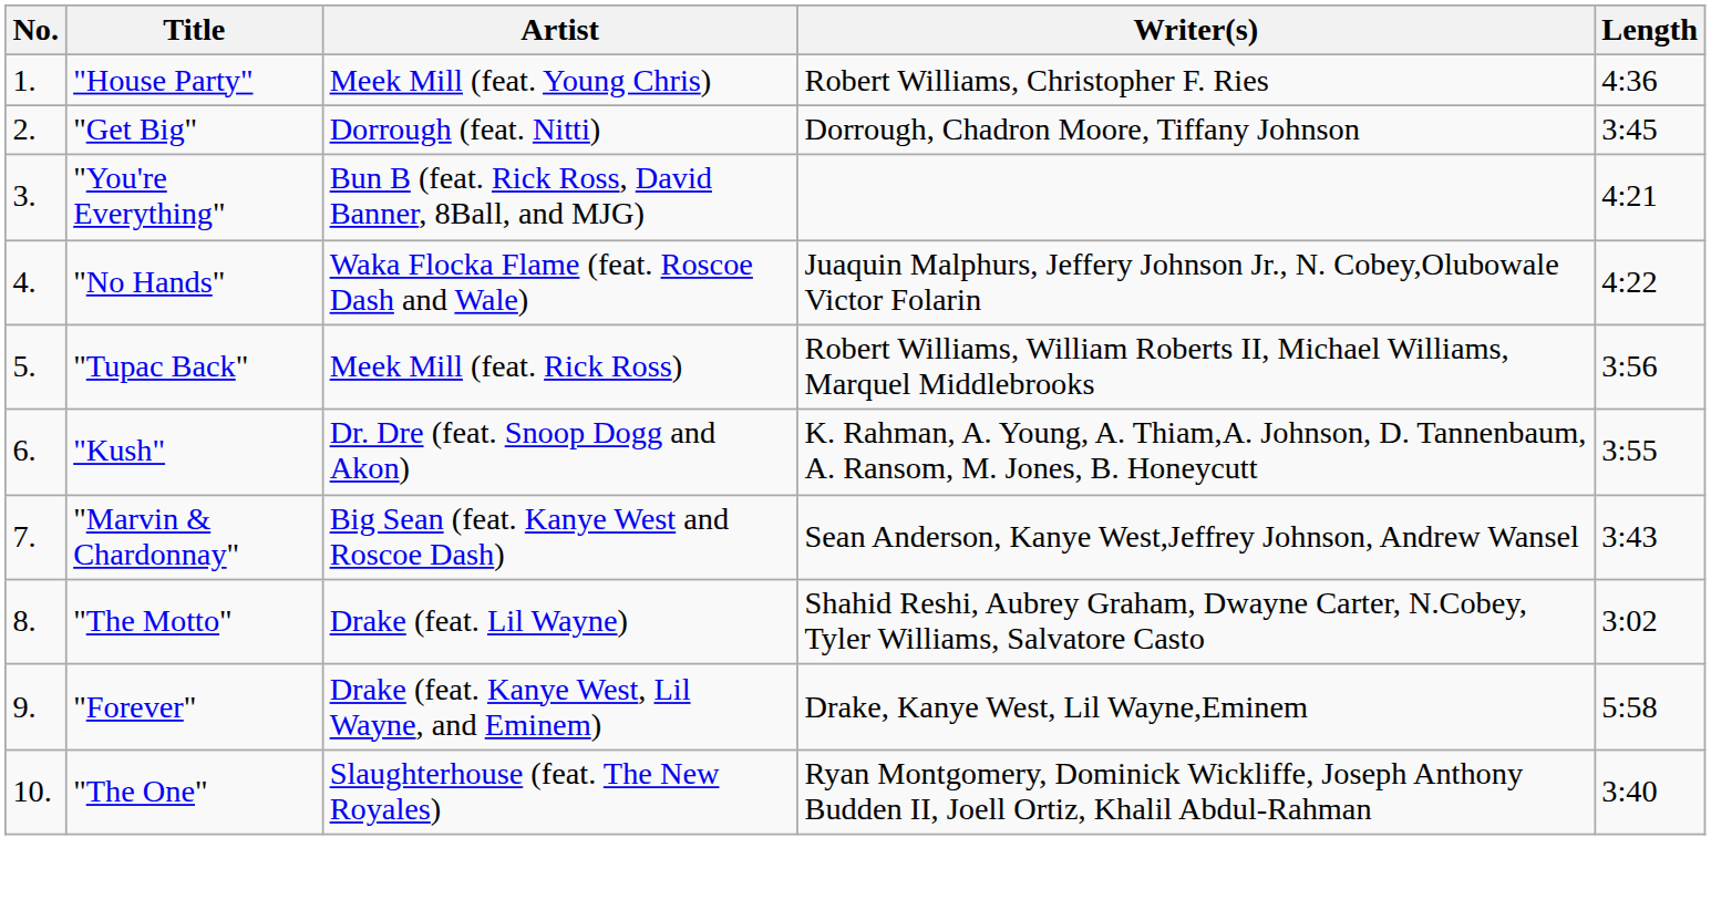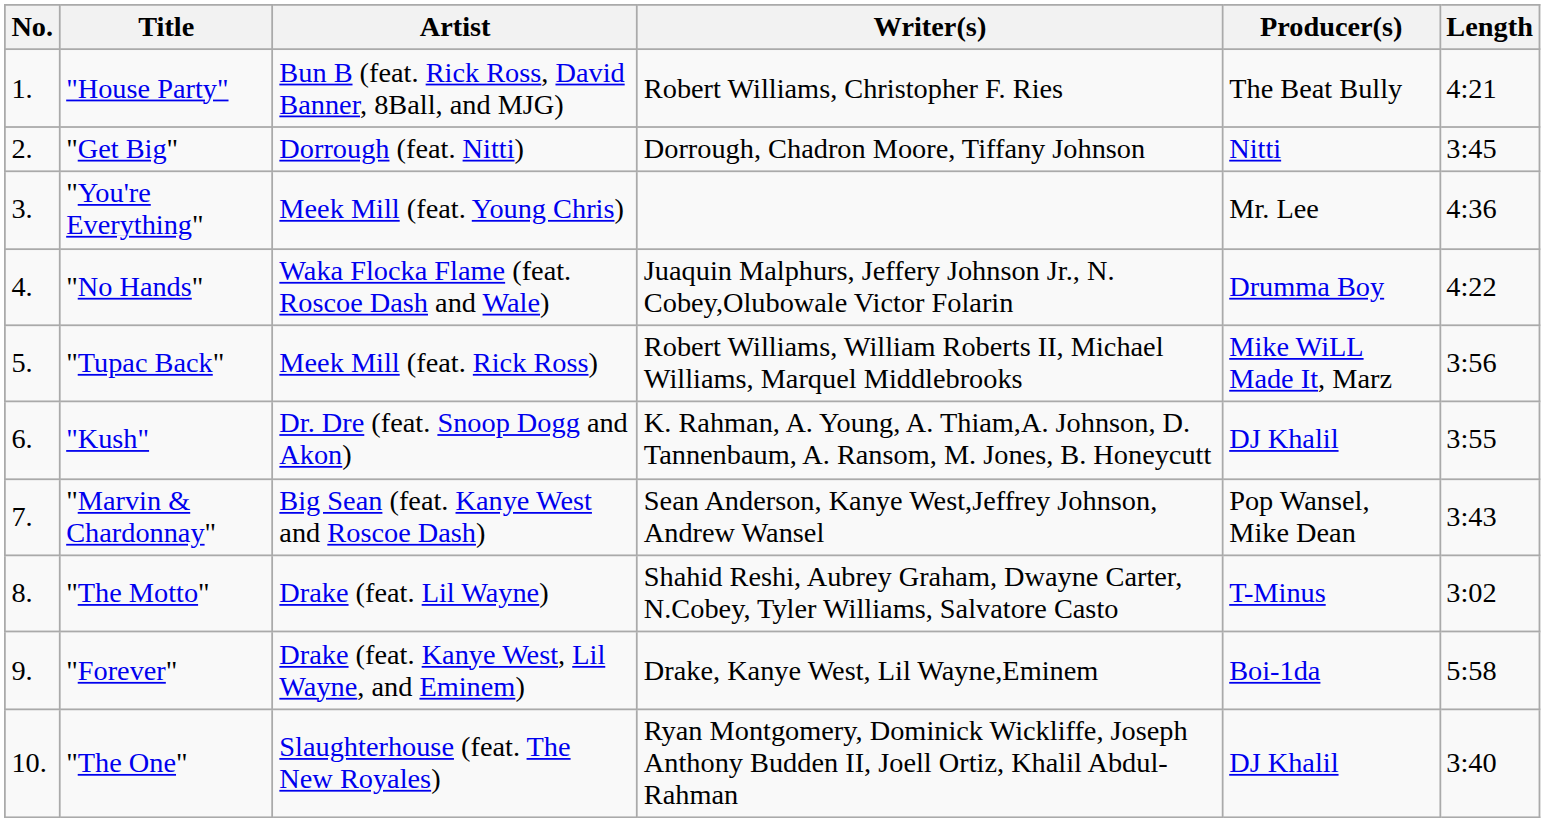+ column: Producer(s) | The Beat Bully | Nitti | Mr. Lee | Drumma Boy | Mike WiLL Made It, Marz | DJ Khalil | Pop Wansel, Mike Dean | T-Minus | Boi-1da | DJ Khalil
"House Party" | Artist: Meek Mill (feat. Young Chris) -> Bun B (feat. Rick Ross, David Banner, 8Ball, and MJG)
"House Party" | Length: 4:36 -> 4:21
"You're Everything" | Artist: Bun B (feat. Rick Ross, David Banner, 8Ball, and MJG) -> Meek Mill (feat. Young Chris)
"You're Everything" | Length: 4:21 -> 4:36
